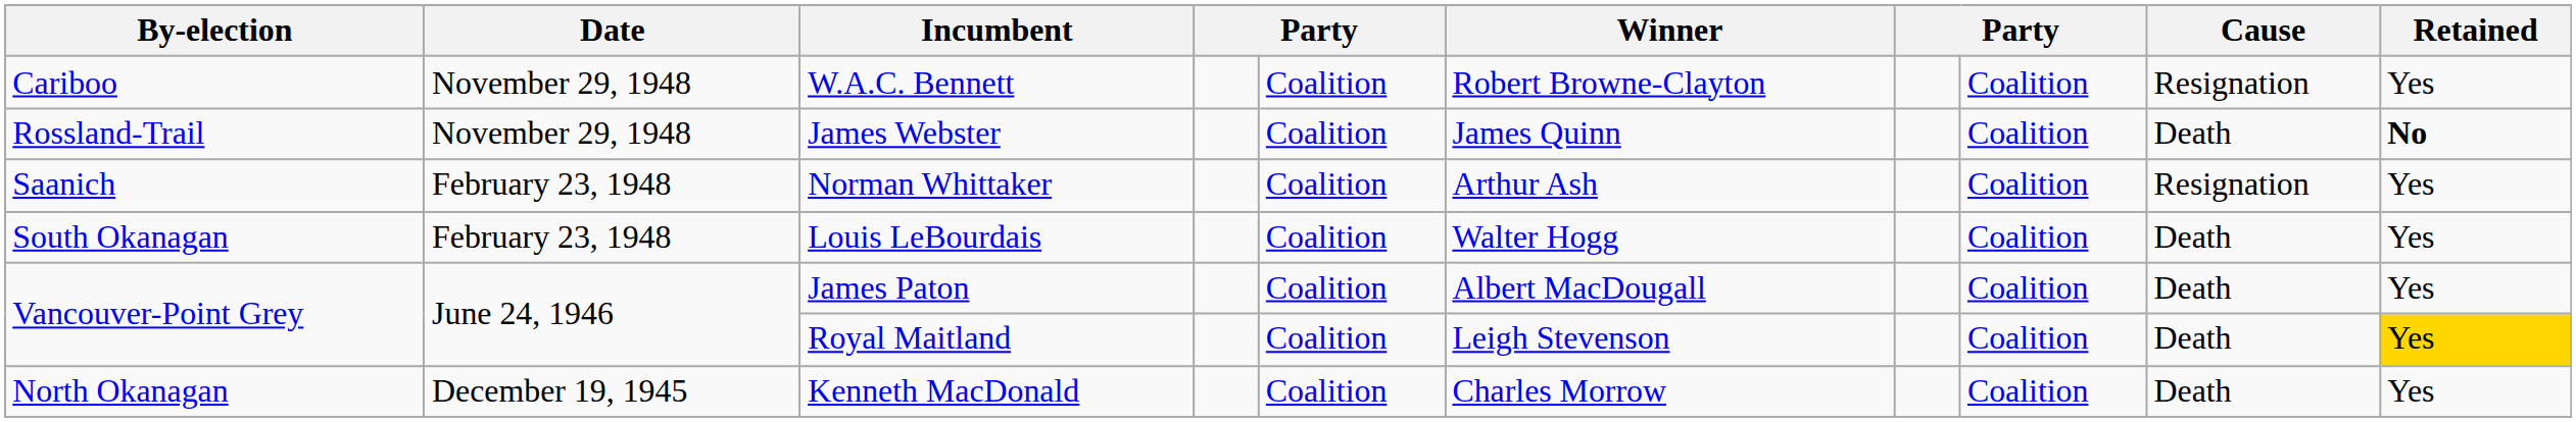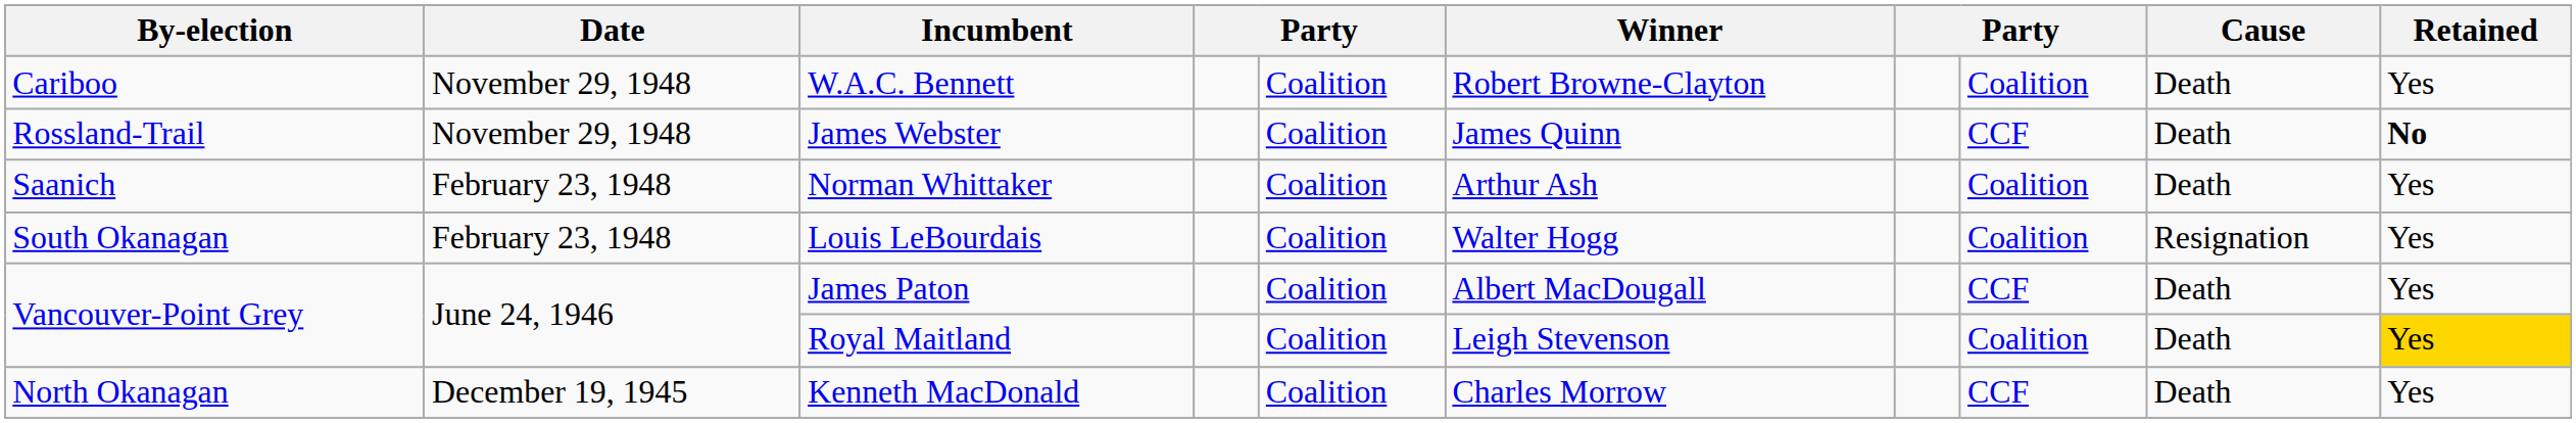W.A.C. Bennett | Cause: Resignation -> Death
James Webster | column 8: Coalition -> CCF
Norman Whittaker | Cause: Resignation -> Death
Louis LeBourdais | Cause: Death -> Resignation
James Paton | column 8: Coalition -> CCF
Kenneth MacDonald | column 8: Coalition -> CCF
